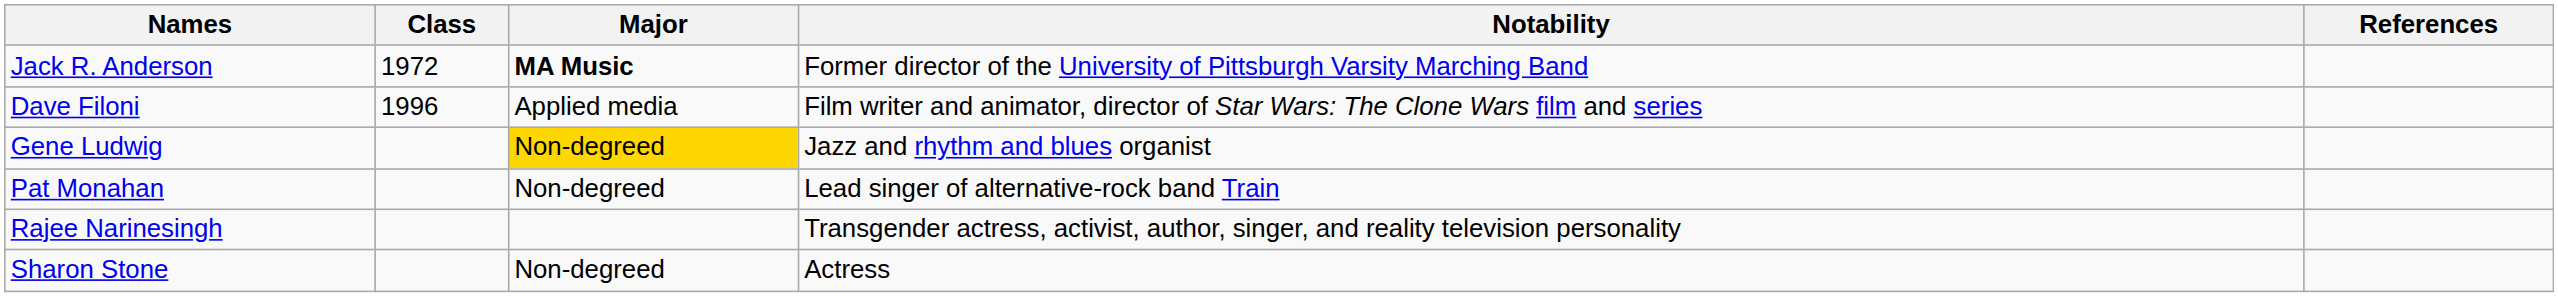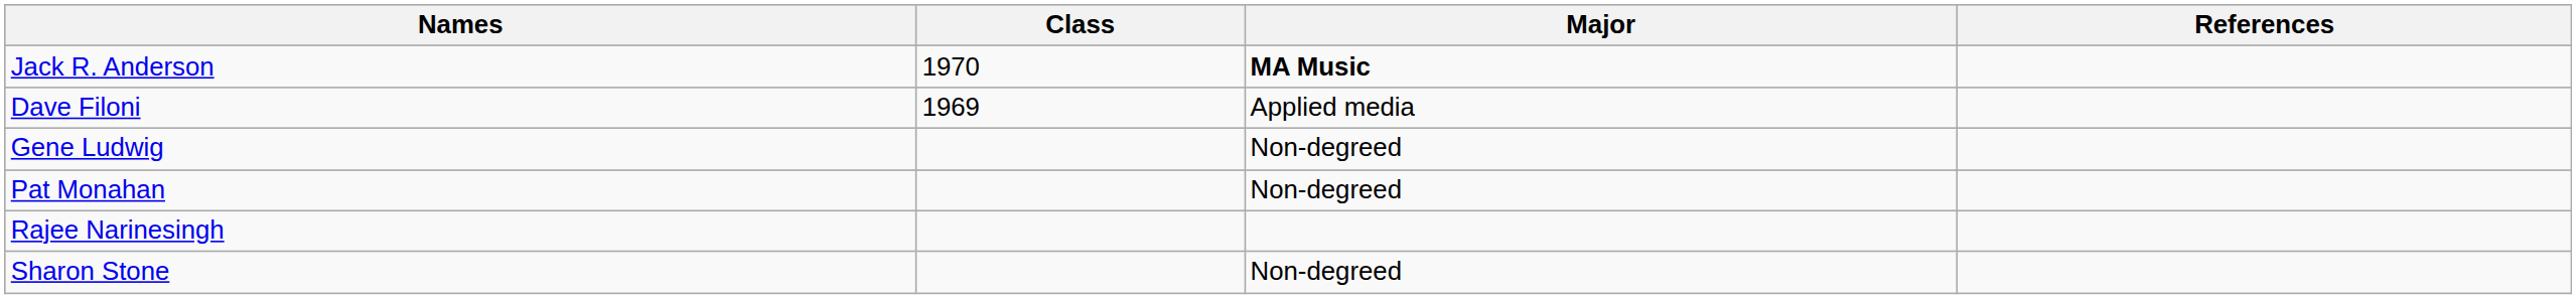- column: Notability | Former director of the University of Pittsburgh Varsity Marching Band | Film writer and animator, director of Star Wars: The Clone Wars film and series | Jazz and rhythm and blues organist | Lead singer of alternative-rock band Train | Transgender actress, activist, author, singer, and reality television personality | Actress
Jack R. Anderson | Class: 1972 -> 1970
Dave Filoni | Class: 1996 -> 1969
Gene Ludwig | Major: gold background -> no background
